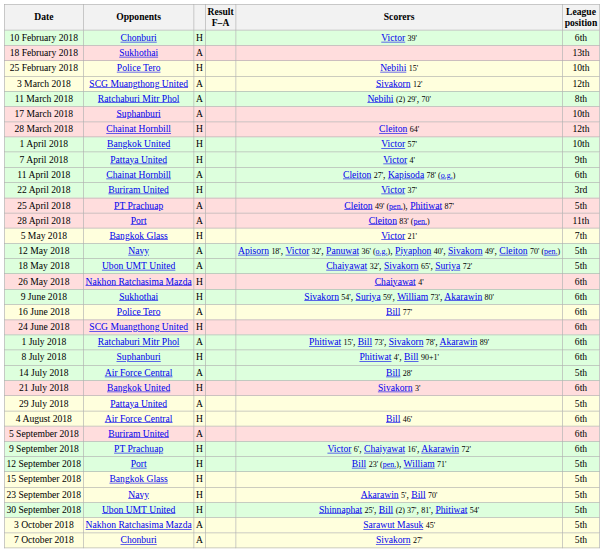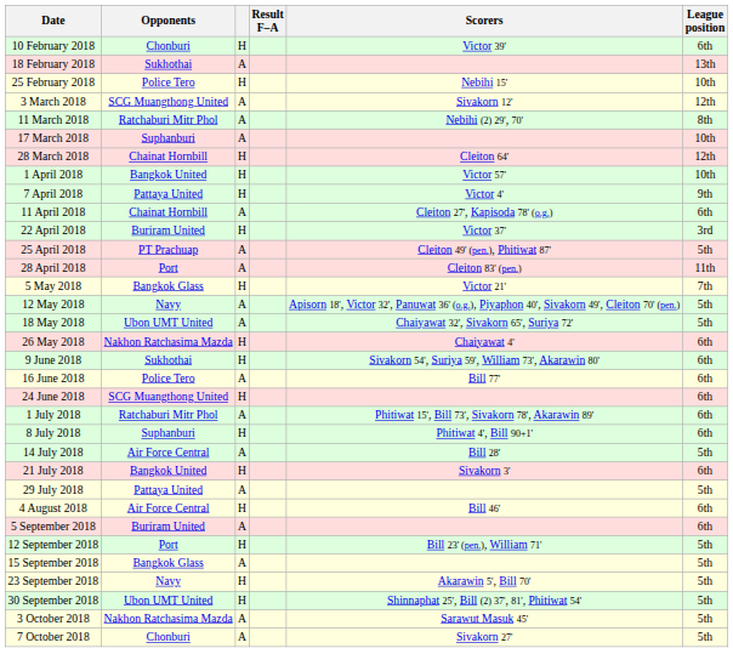- row: 9 September 2018 | PT Prachuap | H | Victor 6', Chaiyawat 16', Akarawin 72' | 6th
15 September 2018 | column 3: H -> A
